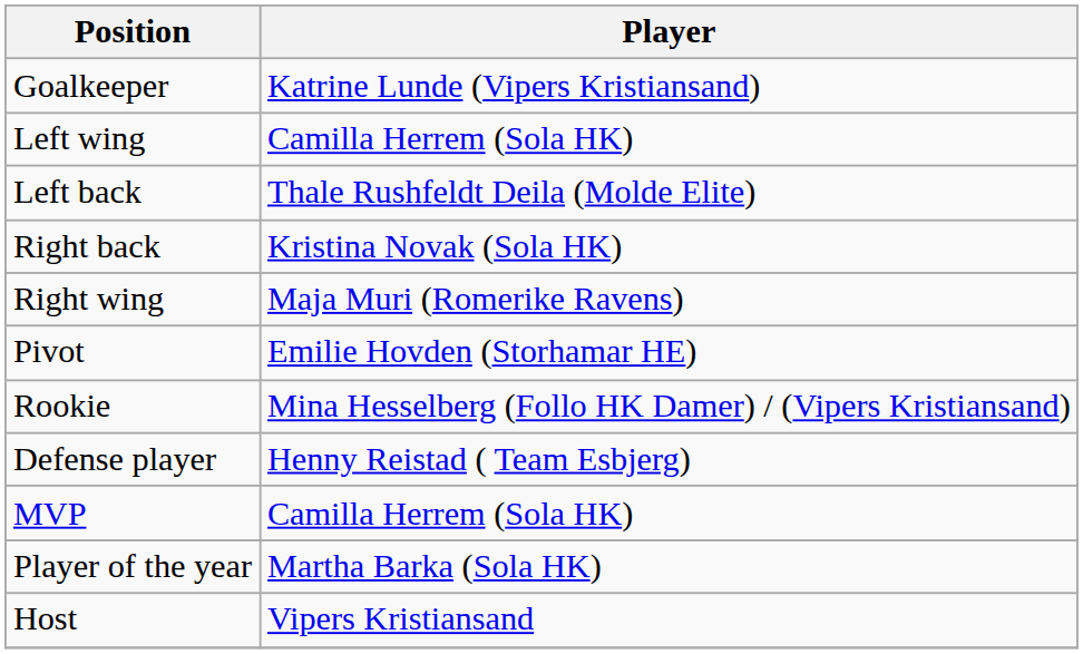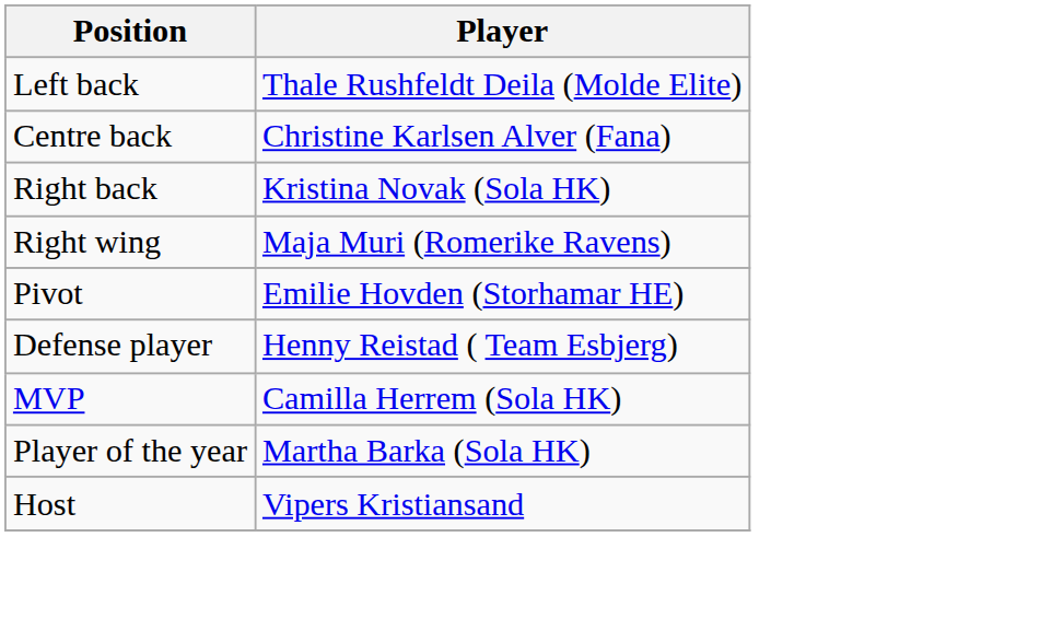- row: Goalkeeper | Katrine Lunde (Vipers Kristiansand)
- row: Left wing | Camilla Herrem (Sola HK)
+ row: Centre back | Christine Karlsen Alver (Fana)
- row: Rookie | Mina Hesselberg (Follo HK Damer) / (Vipers Kristiansand)
